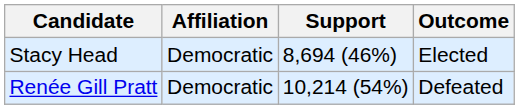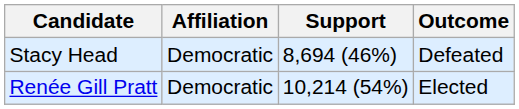Stacy Head | Outcome: Elected -> Defeated
Renée Gill Pratt | Outcome: Defeated -> Elected
